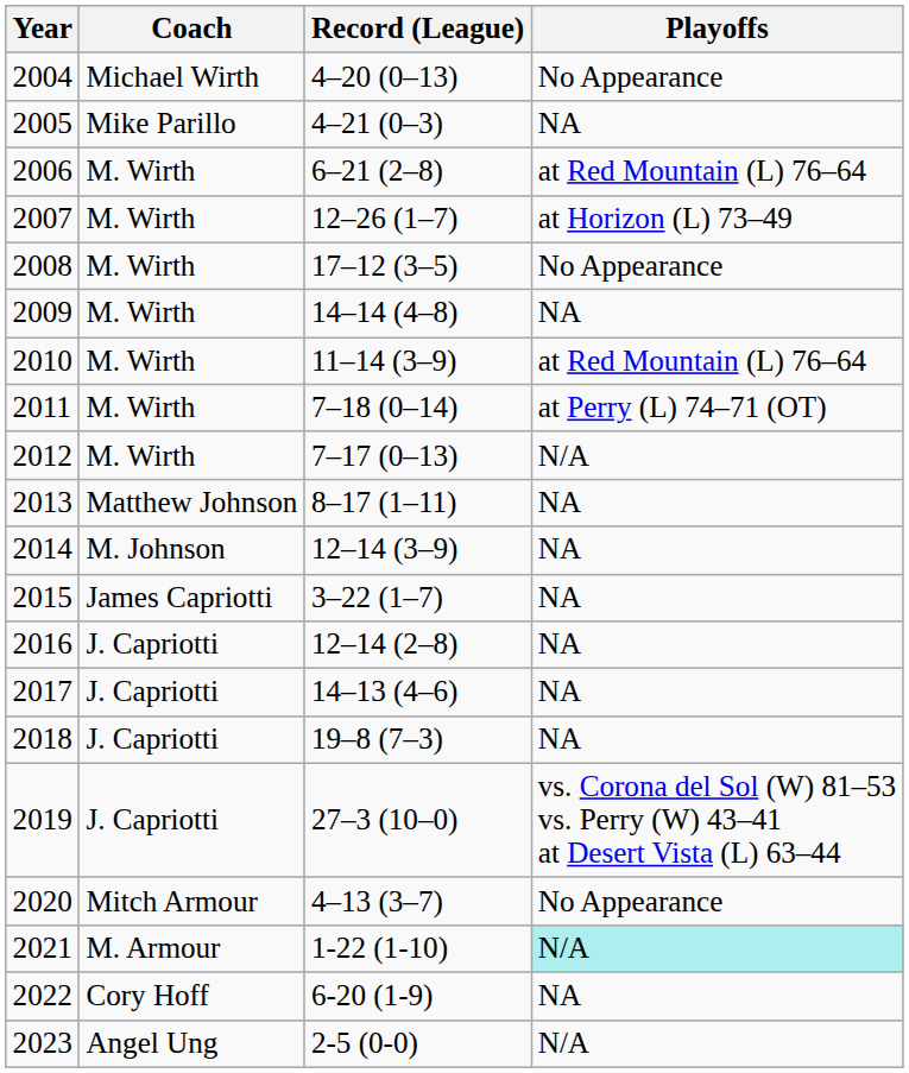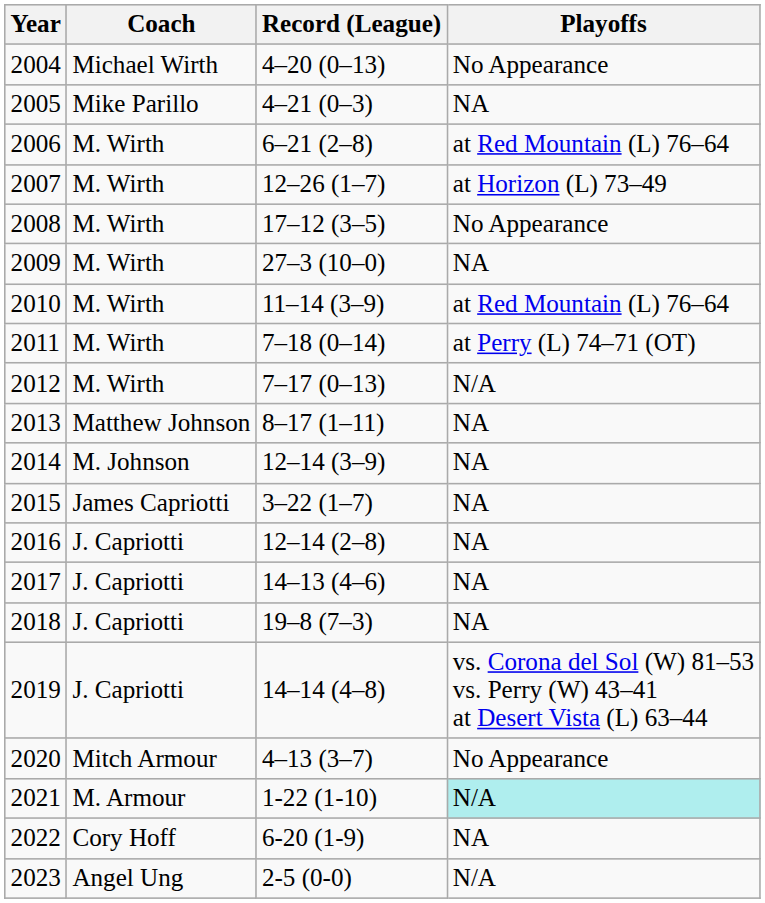2009 | Record (League): 14–14 (4–8) -> 27–3 (10–0)
2019 | Record (League): 27–3 (10–0) -> 14–14 (4–8)
